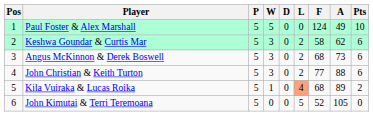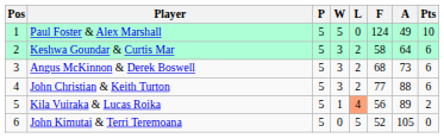- column: D | 0 | 0 | 0 | 0 | 0 | 0
Keshwa Goundar & Curtis Mar | A: 62 -> 64
Kila Vuiraka & Lucas Roika | F: 68 -> 56
